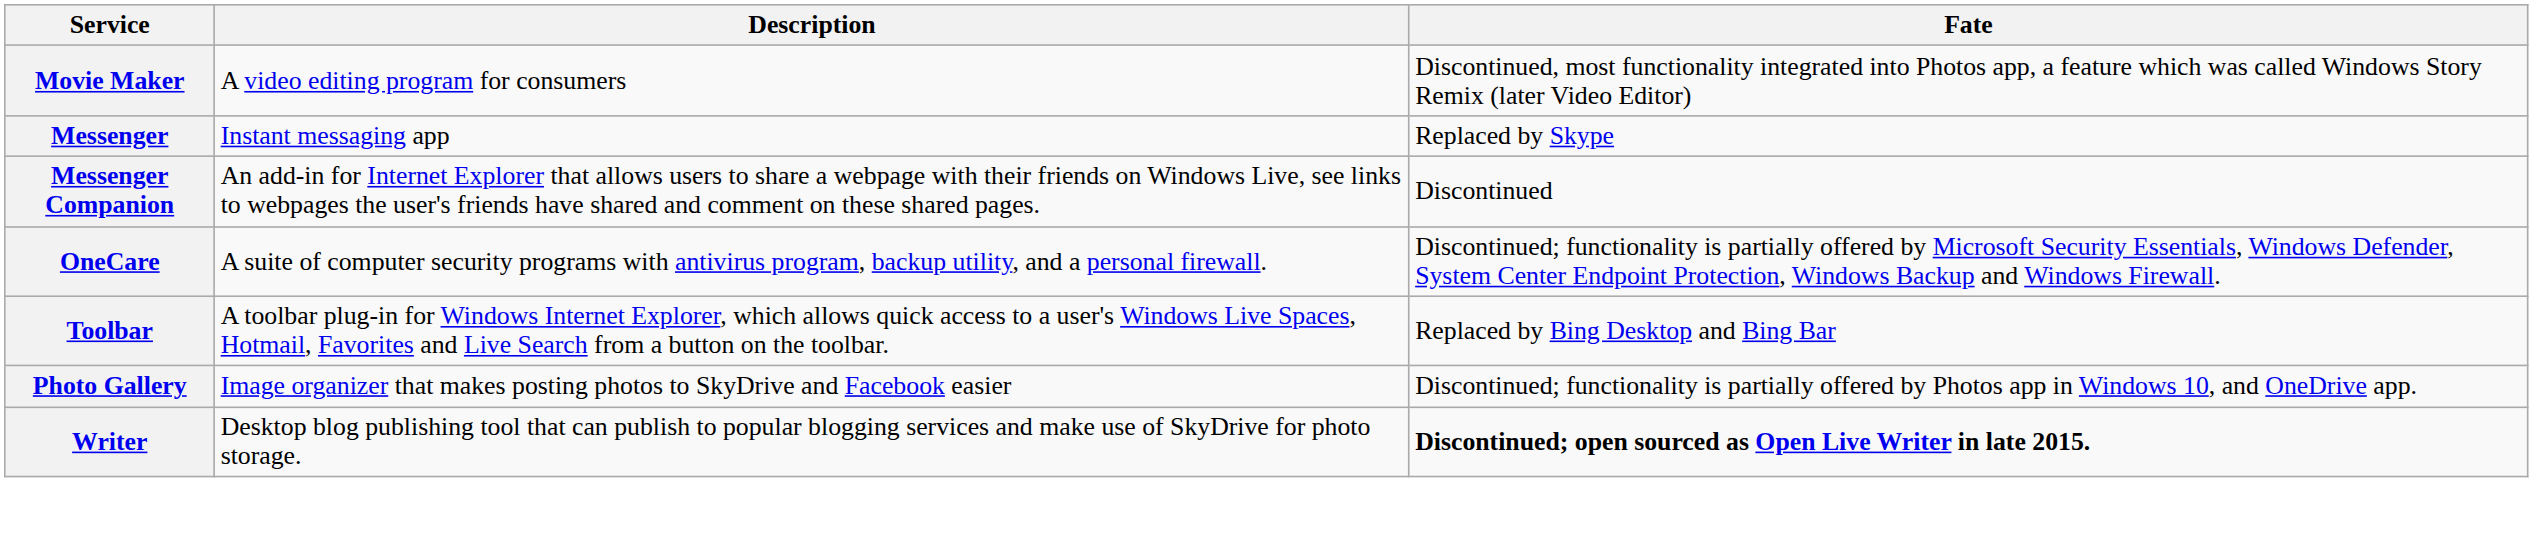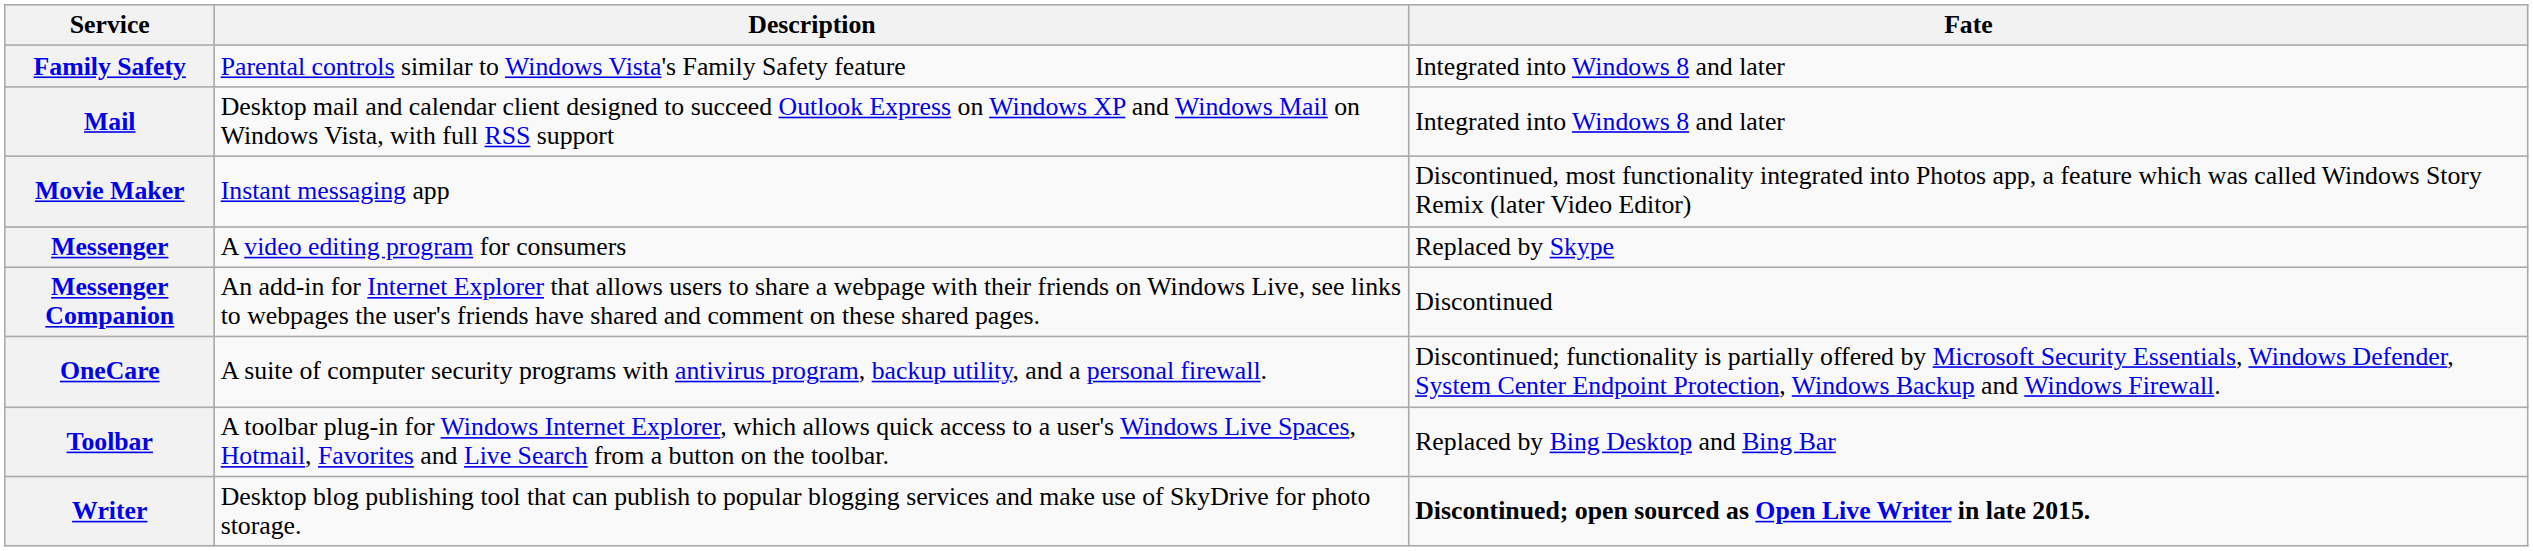+ row: Family Safety | Parental controls similar to Windows Vista's Family Safety feature | Integrated into Windows 8 and later
+ row: Mail | Desktop mail and calendar client designed to succeed Outlook Express on Windows XP and Windows Mail on Windows Vista, with full RSS support | Integrated into Windows 8 and later
Movie Maker | Description: A video editing program for consumers -> Instant messaging app
Messenger | Description: Instant messaging app -> A video editing program for consumers
- row: Photo Gallery | Image organizer that makes posting photos to SkyDrive and Facebook easier | Discontinued; functionality is partially offered by Photos app in Windows 10, and OneDrive app.
